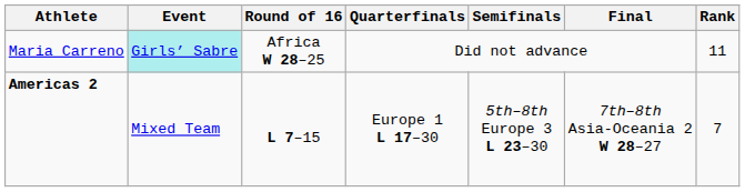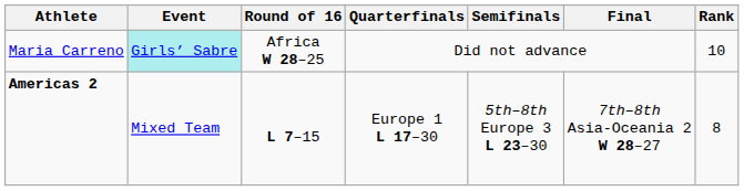Maria Carreno | Rank: 11 -> 10
Americas 2 | Rank: 7 -> 8
